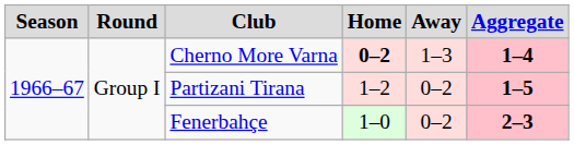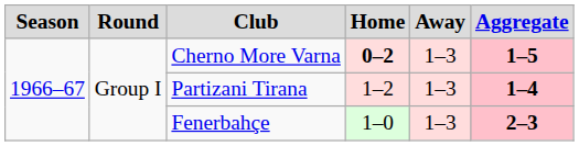Cherno More Varna | Aggregate: 1–4 -> 1–5
Partizani Tirana | Away: 0–2 -> 1–3
Partizani Tirana | Aggregate: 1–5 -> 1–4
Fenerbahçe | Away: 0–2 -> 1–3
